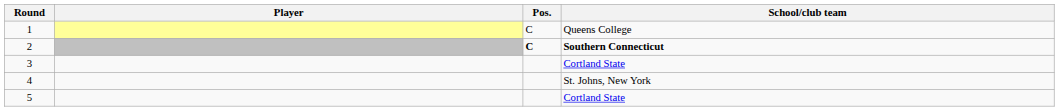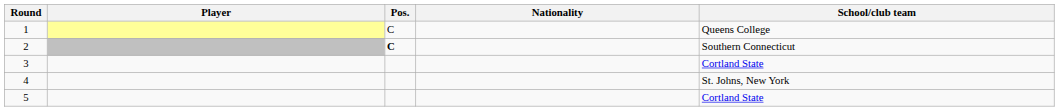+ column: Nationality
2 | School/club team: bold -> normal
